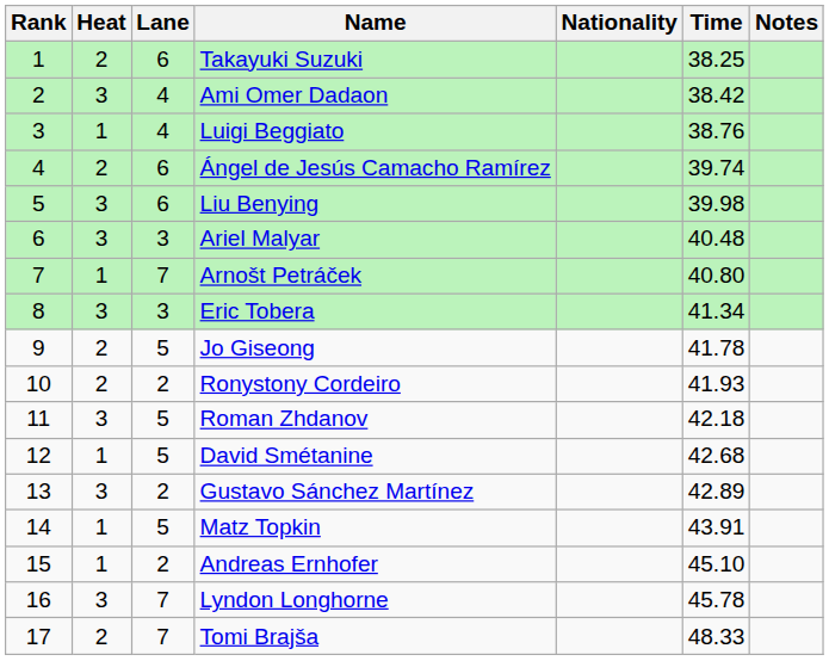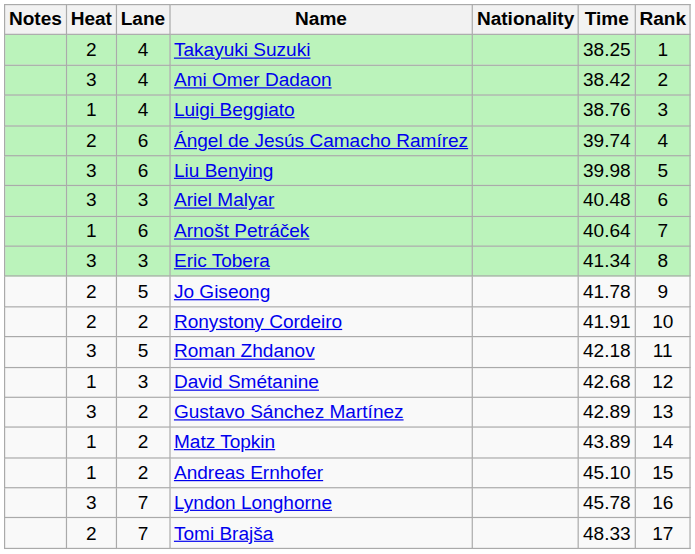columns swapped: Rank <-> Notes
Takayuki Suzuki | Lane: 6 -> 4
Arnošt Petráček | Lane: 7 -> 6
Arnošt Petráček | Time: 40.80 -> 40.64
Ronystony Cordeiro | Time: 41.93 -> 41.91
David Smétanine | Lane: 5 -> 3
Matz Topkin | Lane: 5 -> 2
Matz Topkin | Time: 43.91 -> 43.89
